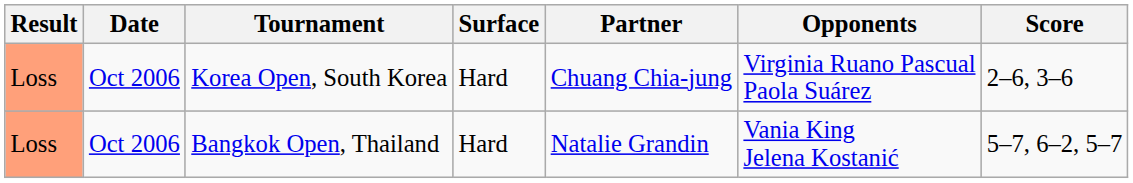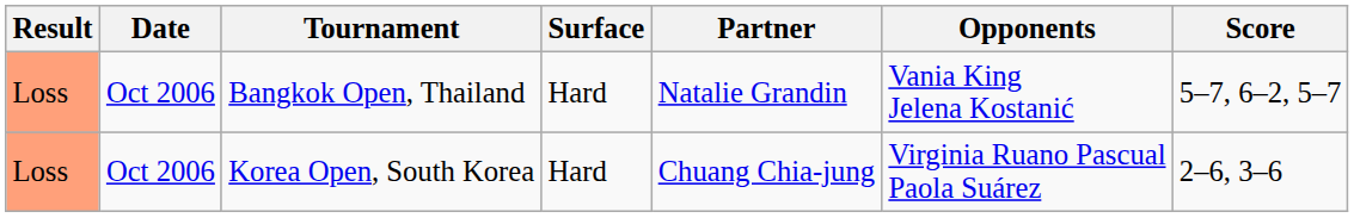rows swapped: Korea Open, South Korea <-> Bangkok Open, Thailand
